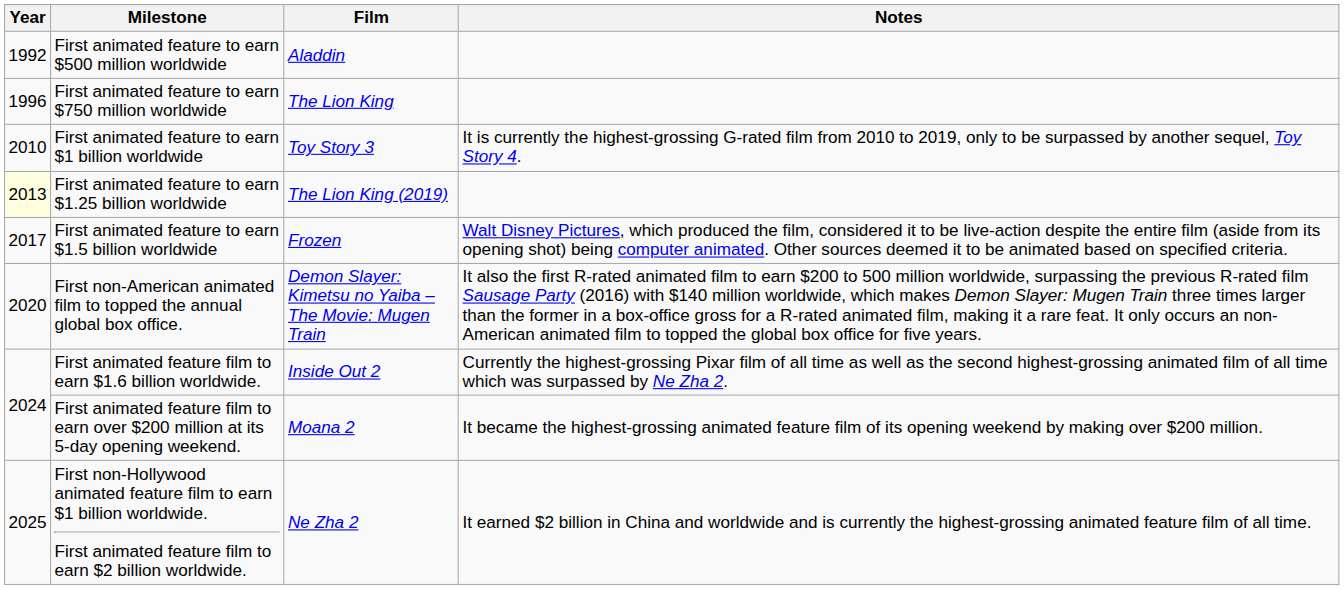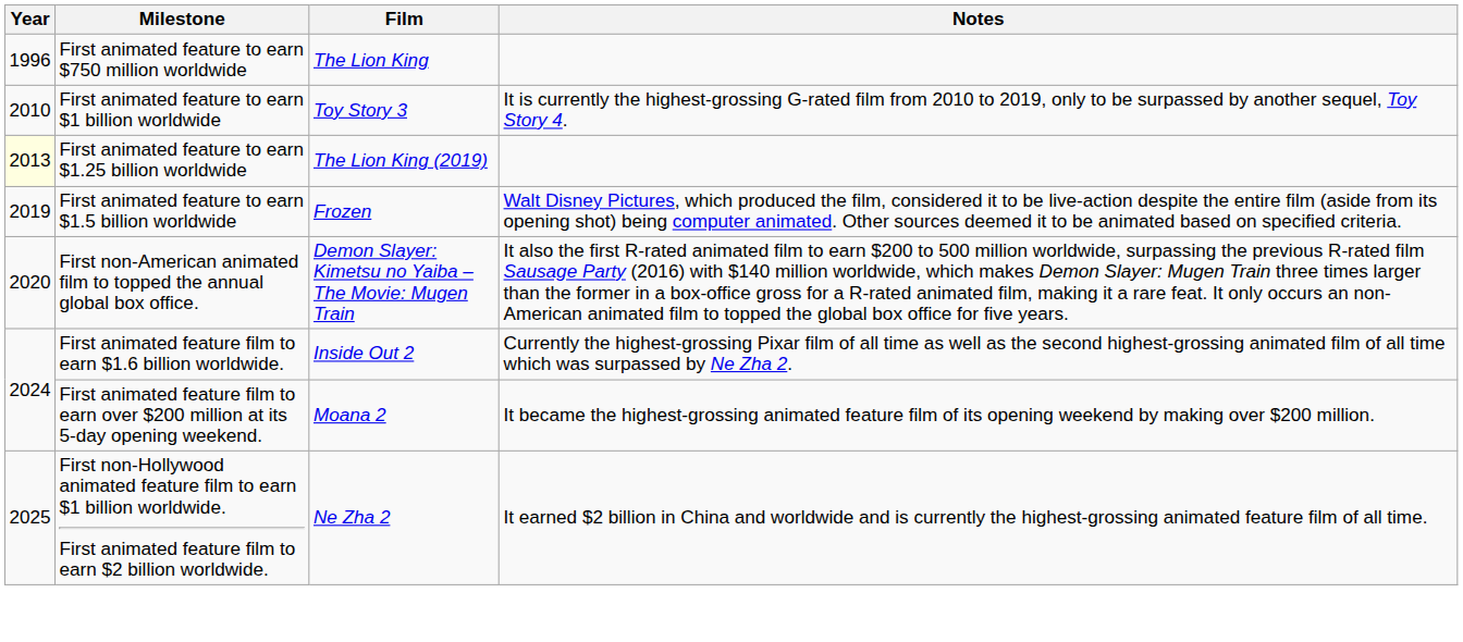- row: 1992 | First animated feature to earn $500 million worldwide | Aladdin
First animated feature to earn $1.5 billion worldwide | Year: 2017 -> 2019
